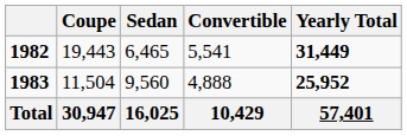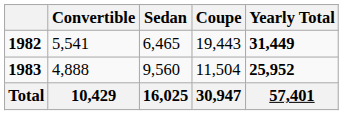columns swapped: Coupe <-> Convertible
